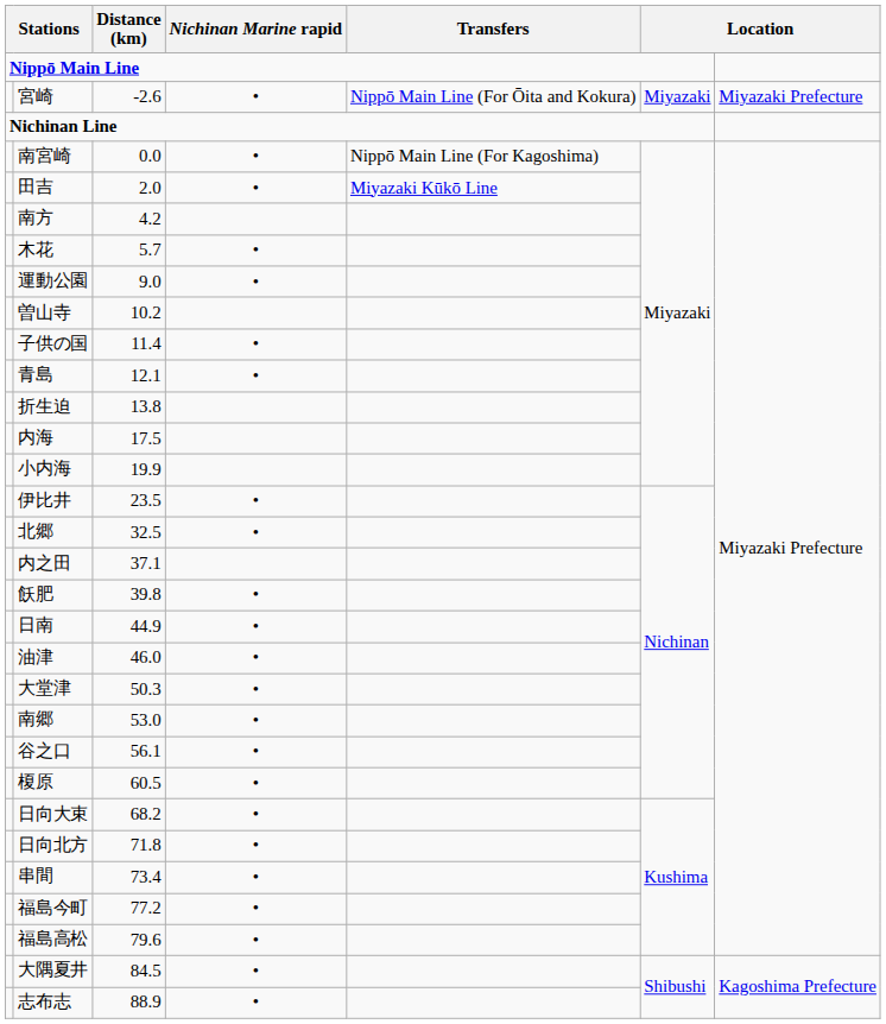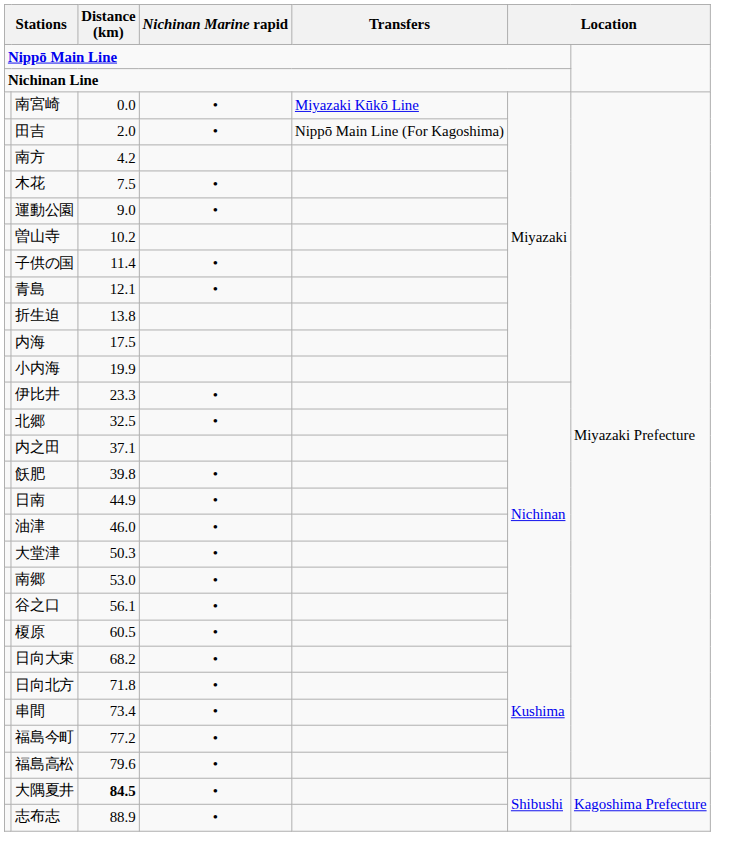- row: 宮崎 | -2.6 | • | Nippō Main Line (For Ōita and Kokura) | Miyazaki | Miyazaki Prefecture
南宮崎 | Transfers: Nippō Main Line (For Kagoshima) -> Miyazaki Kūkō Line
田吉 | Transfers: Miyazaki Kūkō Line -> Nippō Main Line (For Kagoshima)
木花 | Distance (km): 5.7 -> 7.5
伊比井 | Distance (km): 23.5 -> 23.3
大隅夏井 | Distance (km): normal -> bold
